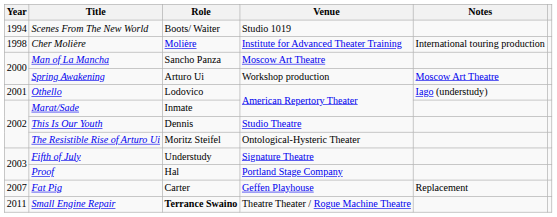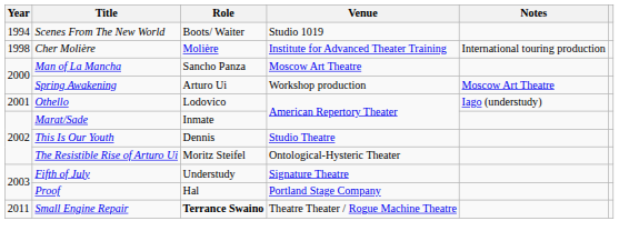- row: 2007 | Fat Pig | Carter | Geffen Playhouse | Replacement
